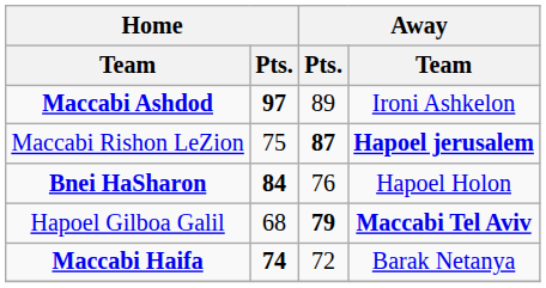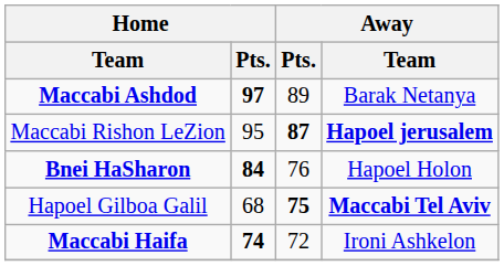Maccabi Ashdod | Away / Team: Ironi Ashkelon -> Barak Netanya
Maccabi Rishon LeZion | Home / Pts.: 75 -> 95
Hapoel Gilboa Galil | Away / Pts.: 79 -> 75
Maccabi Haifa | Away / Team: Barak Netanya -> Ironi Ashkelon
